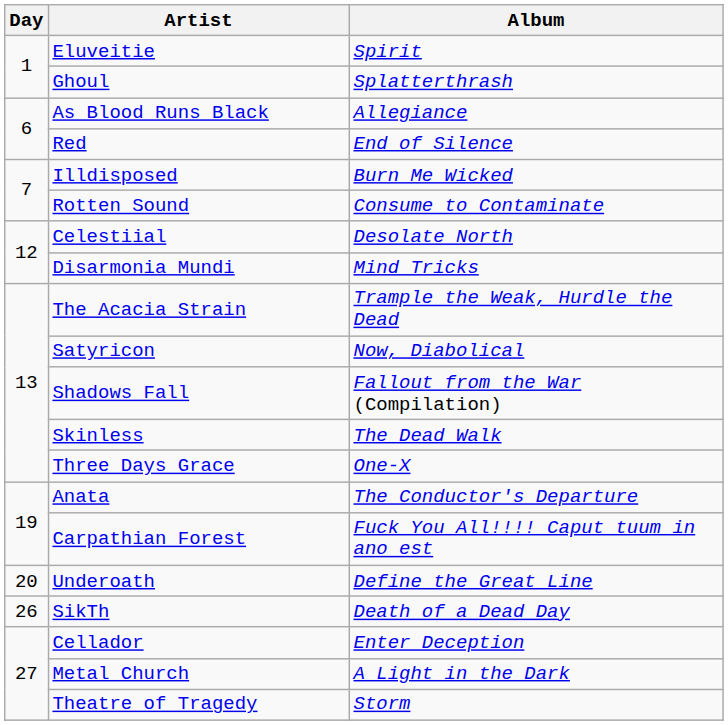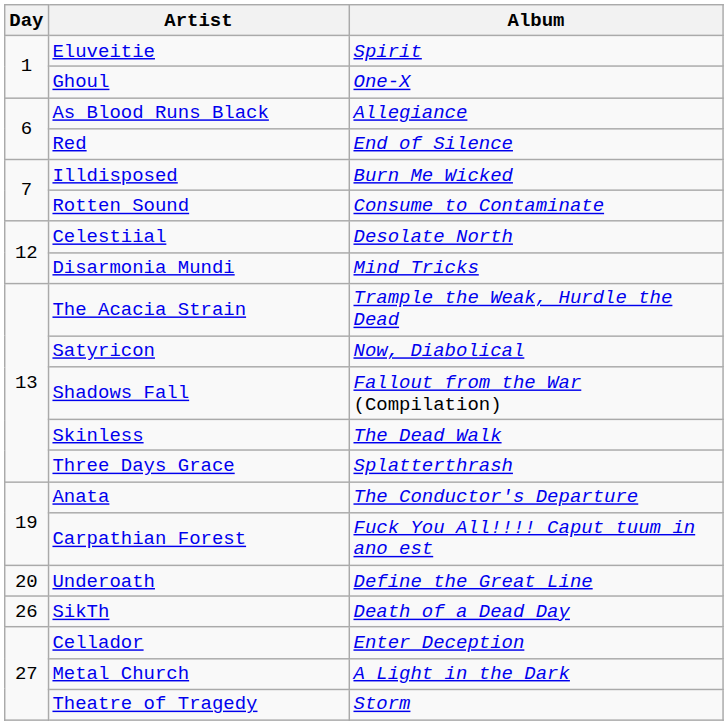Ghoul | Album: Splatterthrash -> One-X
Three Days Grace | Album: One-X -> Splatterthrash
